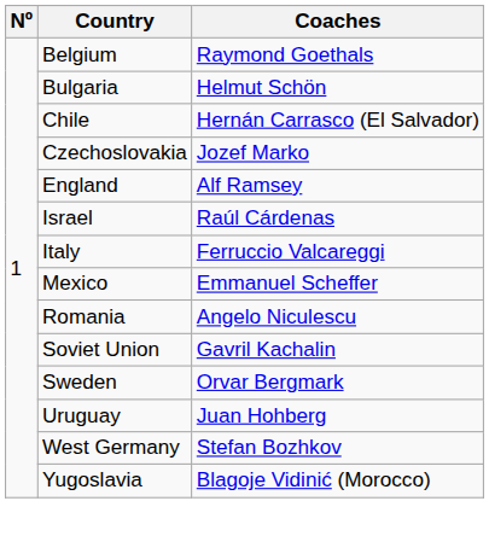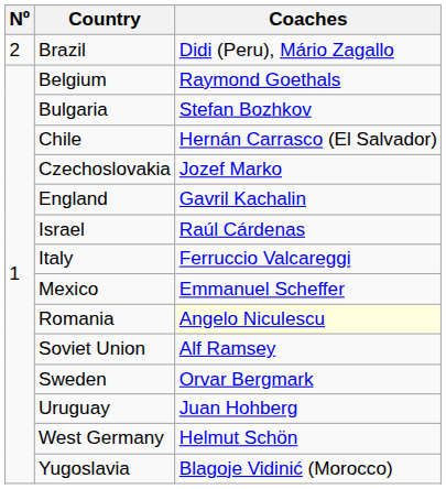+ row: 2 | Brazil | Didi (Peru), Mário Zagallo
Bulgaria | Coaches: Helmut Schön -> Stefan Bozhkov
England | Coaches: Alf Ramsey -> Gavril Kachalin
Romania | Coaches: no background -> lightyellow background
Soviet Union | Coaches: Gavril Kachalin -> Alf Ramsey
West Germany | Coaches: Stefan Bozhkov -> Helmut Schön
